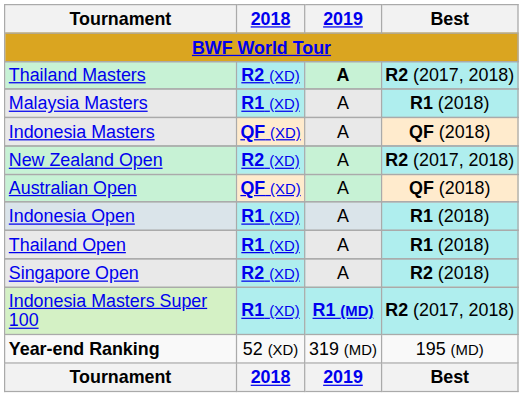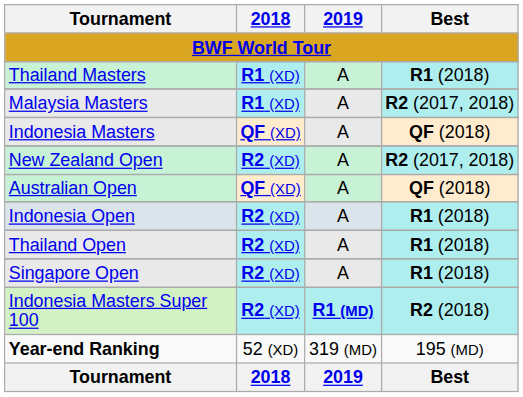Thailand Masters | 2018: R2 (XD) -> R1 (XD)
Thailand Masters | 2019: bold -> normal
Thailand Masters | Best: R2 (2017, 2018) -> R1 (2018)
Malaysia Masters | Best: R1 (2018) -> R2 (2017, 2018)
Indonesia Open | 2018: R1 (XD) -> R2 (XD)
Thailand Open | 2018: R1 (XD) -> R2 (XD)
Singapore Open | Best: R2 (2018) -> R1 (2018)
Indonesia Masters Super 100 | 2018: R1 (XD) -> R2 (XD)
Indonesia Masters Super 100 | Best: R2 (2017, 2018) -> R2 (2018)
